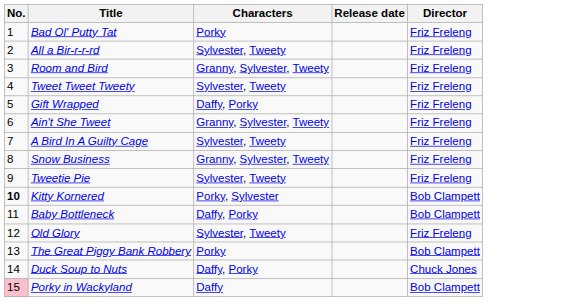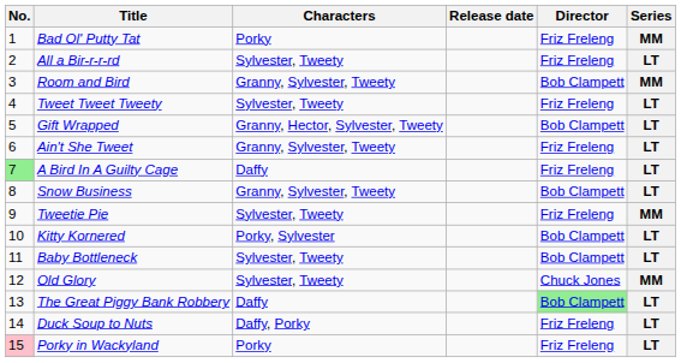+ column: Series | MM | LT | MM | LT | LT | LT | LT | LT | MM | LT | LT | MM | LT | LT | LT
Room and Bird | Director: Friz Freleng -> Bob Clampett
Gift Wrapped | Characters: Daffy, Porky -> Granny, Hector, Sylvester, Tweety
Gift Wrapped | Director: Friz Freleng -> Bob Clampett
A Bird In A Guilty Cage | No.: no background -> lightgreen background
A Bird In A Guilty Cage | Characters: Sylvester, Tweety -> Daffy
Snow Business | Director: Friz Freleng -> Bob Clampett
Kitty Kornered | No.: bold -> normal
Baby Bottleneck | Characters: Daffy, Porky -> Sylvester, Tweety
Old Glory | Director: Friz Freleng -> Chuck Jones
The Great Piggy Bank Robbery | Characters: Porky -> Daffy
The Great Piggy Bank Robbery | Director: no background -> lightgreen background
Duck Soup to Nuts | Director: Chuck Jones -> Friz Freleng
Porky in Wackyland | Characters: Daffy -> Porky
Porky in Wackyland | Director: Bob Clampett -> Friz Freleng
